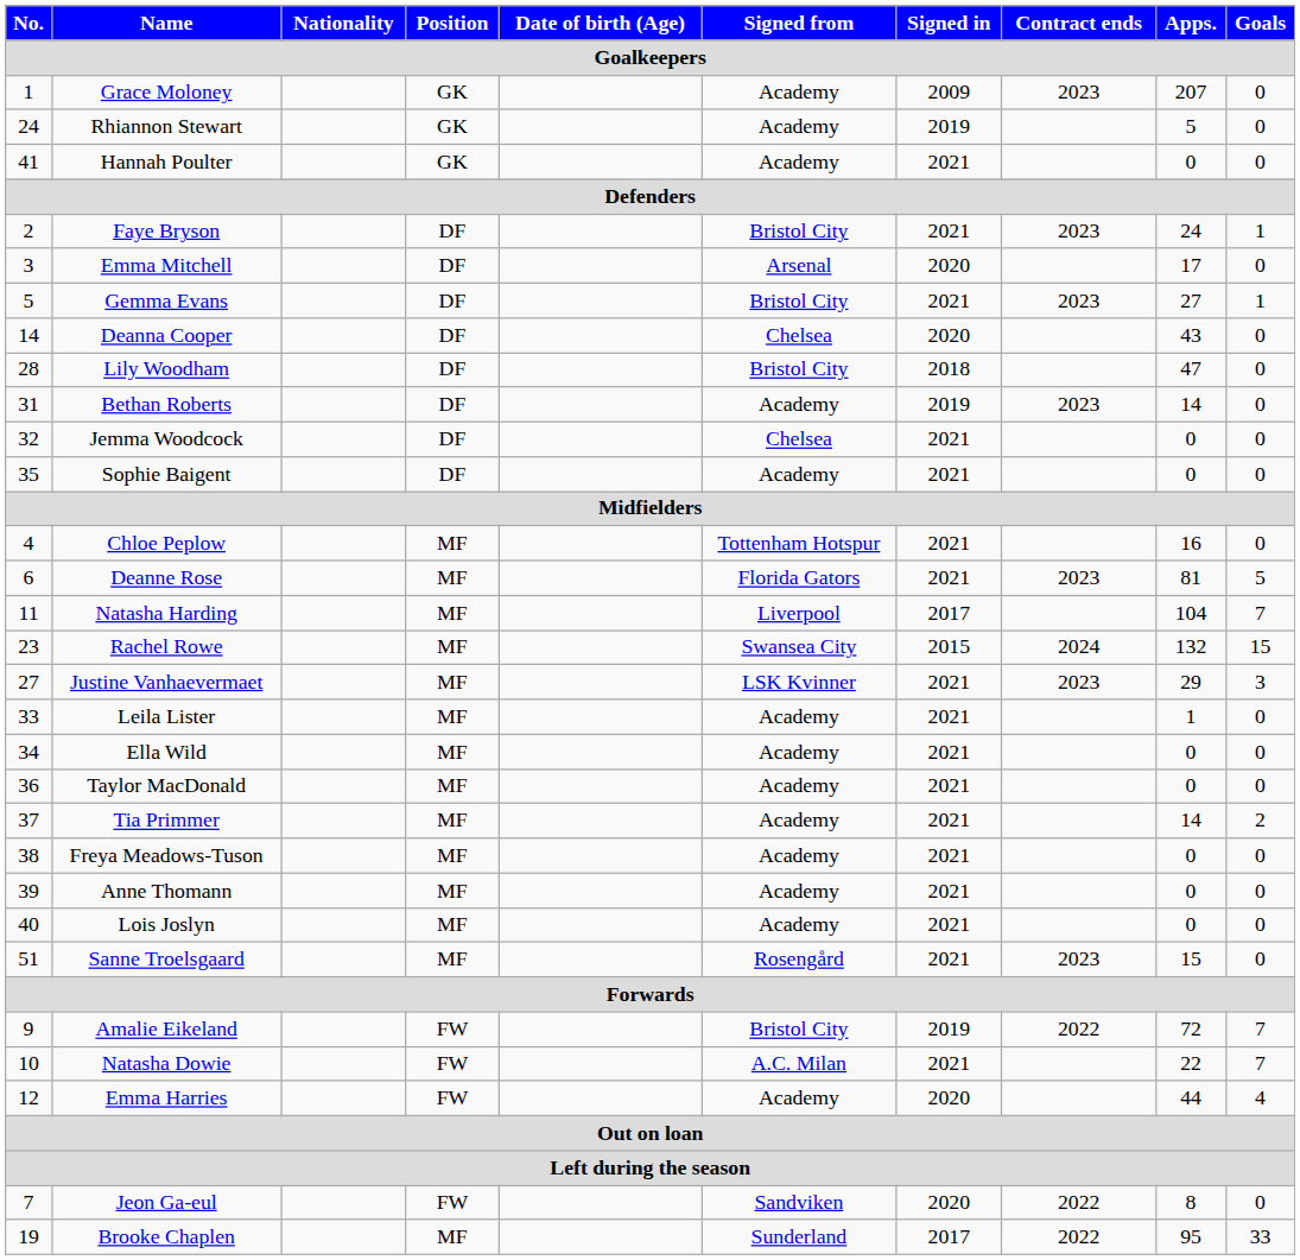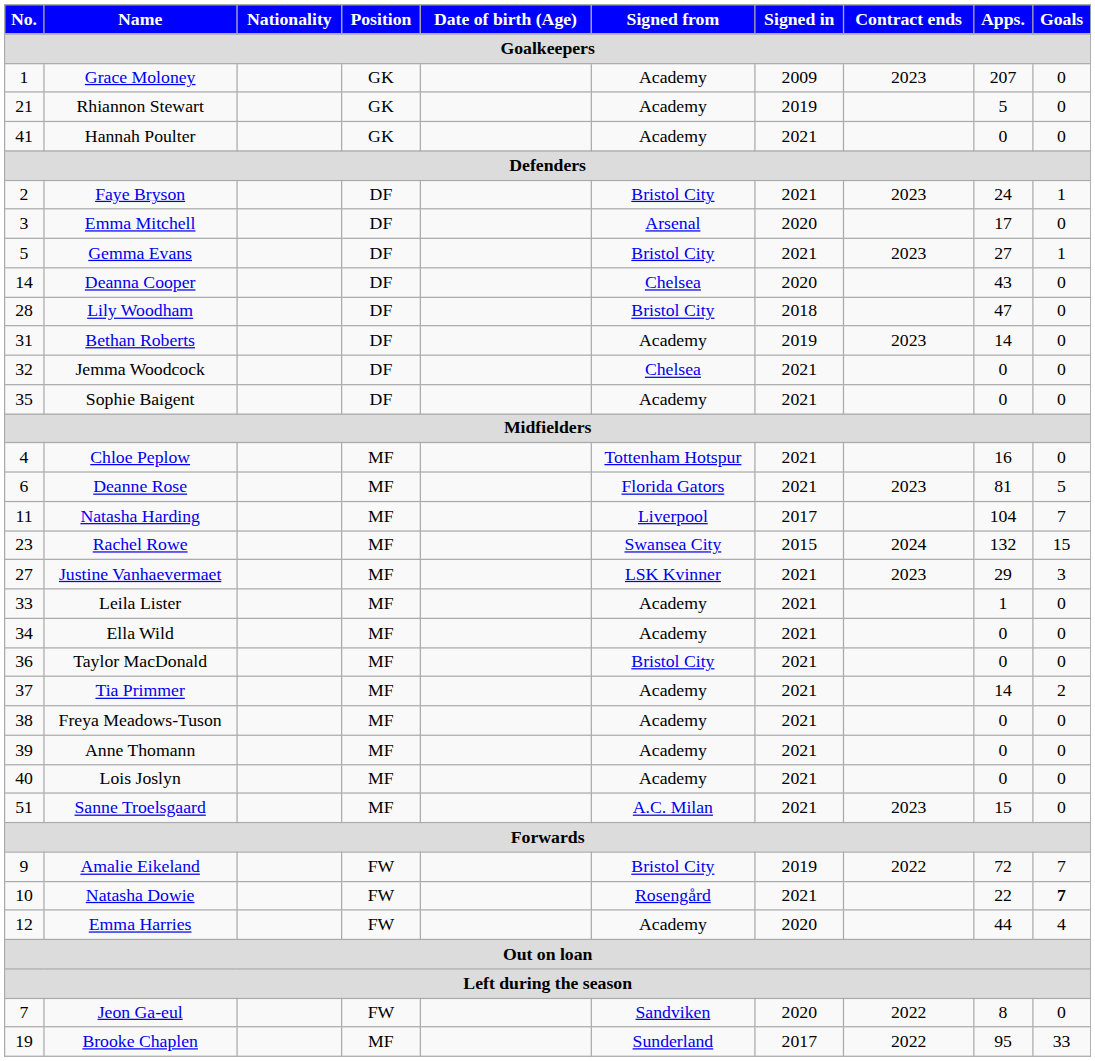Rhiannon Stewart | No.: 24 -> 21
Taylor MacDonald | Signed from: Academy -> Bristol City
Sanne Troelsgaard | Signed from: Rosengård -> A.C. Milan
Natasha Dowie | Signed from: A.C. Milan -> Rosengård
Natasha Dowie | Goals: normal -> bold
